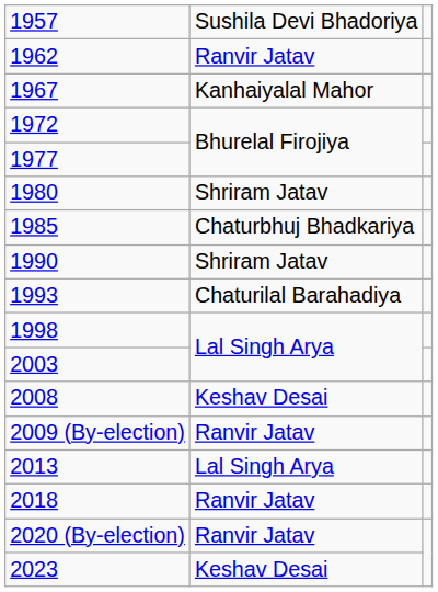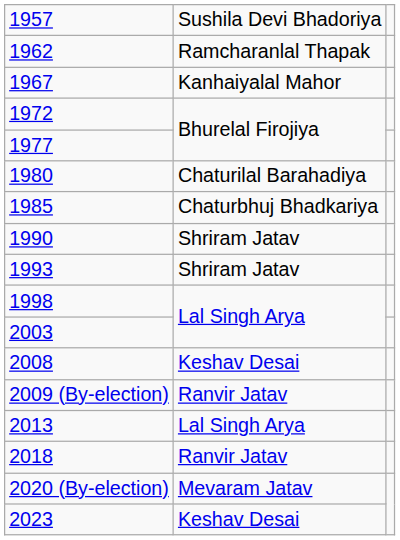1962 | column 2: Ranvir Jatav -> Ramcharanlal Thapak
1980 | column 2: Shriram Jatav -> Chaturilal Barahadiya
1993 | column 2: Chaturilal Barahadiya -> Shriram Jatav
2020 (By-election) | column 2: Ranvir Jatav -> Mevaram Jatav
